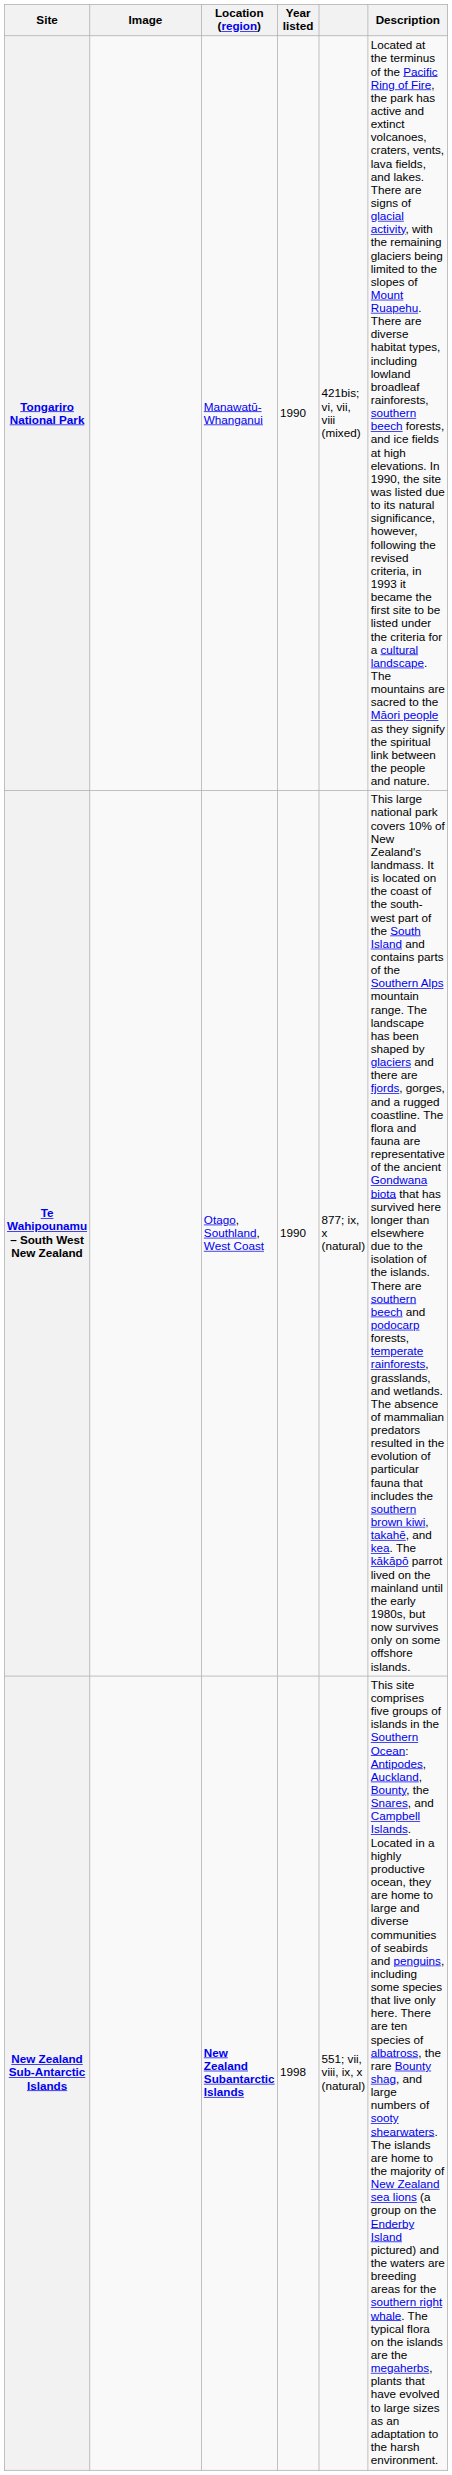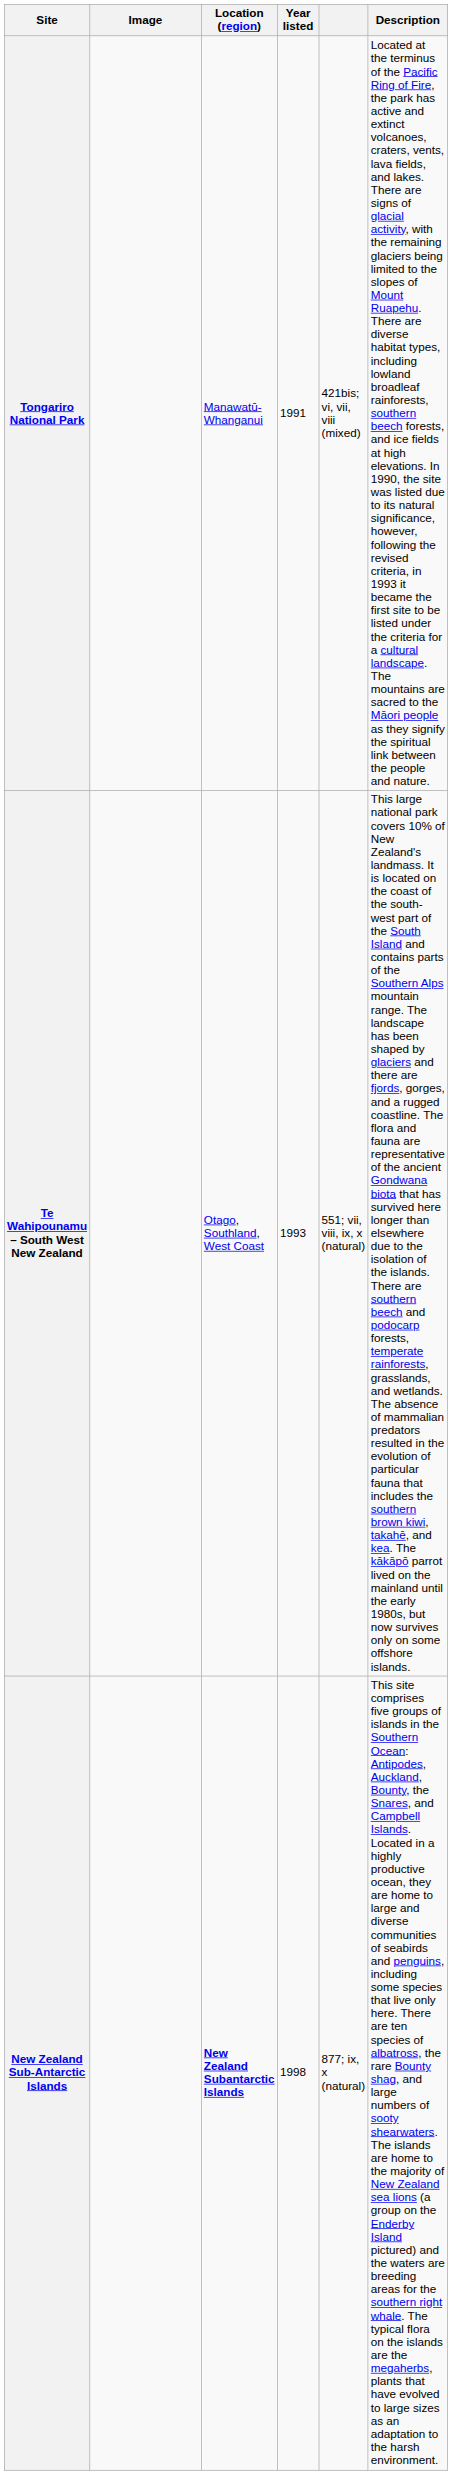Tongariro National Park | Year listed: 1990 -> 1991
Te Wahipounamu – South West New Zealand | Year listed: 1990 -> 1993
Te Wahipounamu – South West New Zealand | column 5: 877; ix, x (natural) -> 551; vii, viii, ix, x (natural)
New Zealand Sub-Antarctic Islands | column 5: 551; vii, viii, ix, x (natural) -> 877; ix, x (natural)
